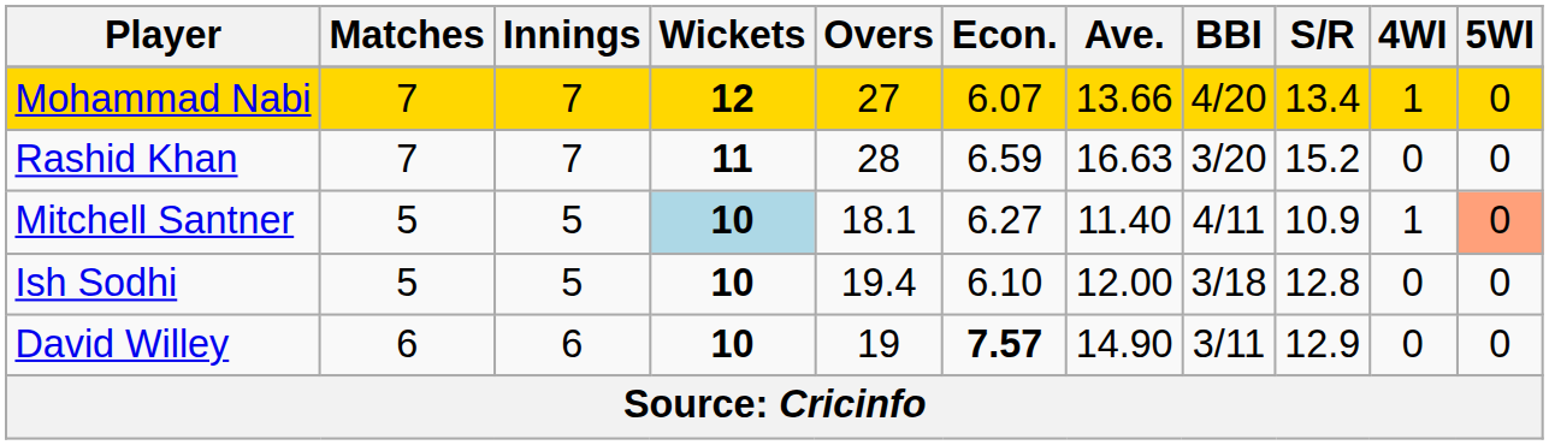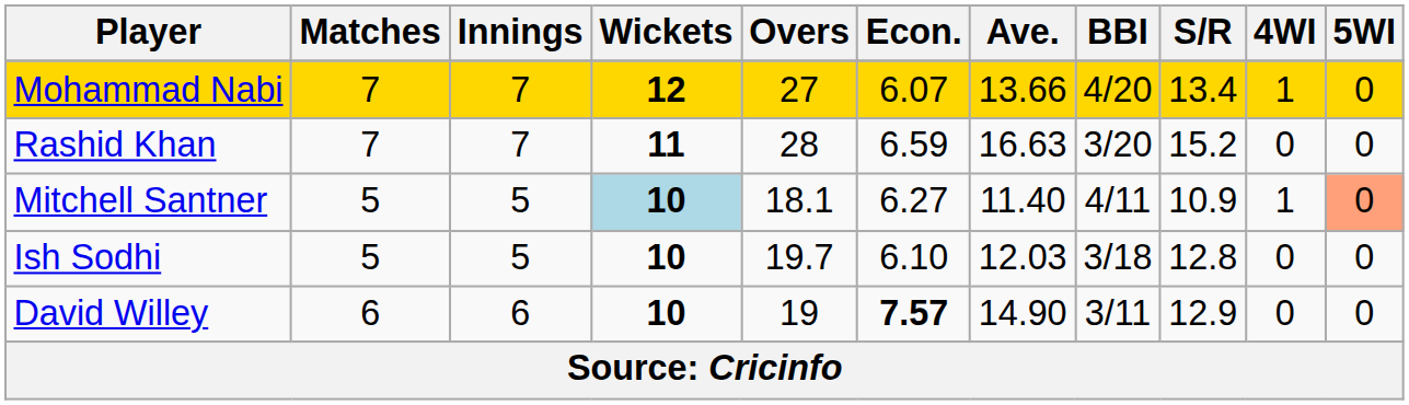Ish Sodhi | Overs: 19.4 -> 19.7
Ish Sodhi | Ave.: 12.00 -> 12.03
